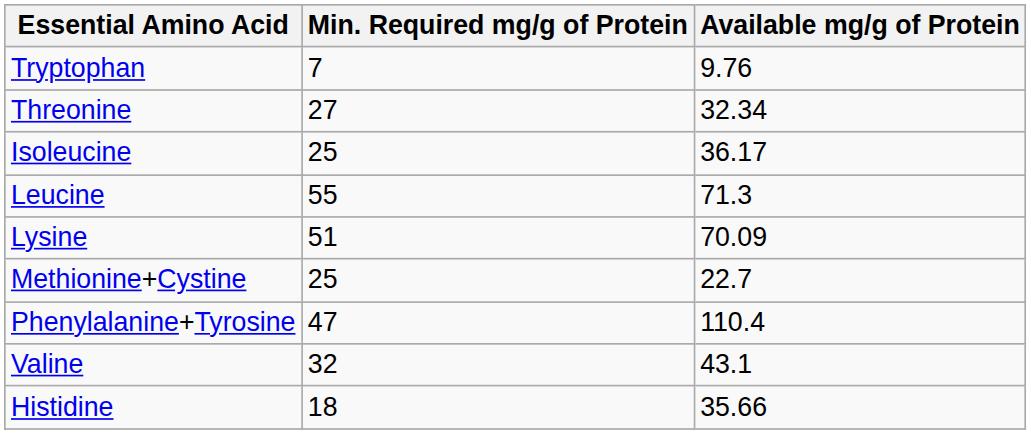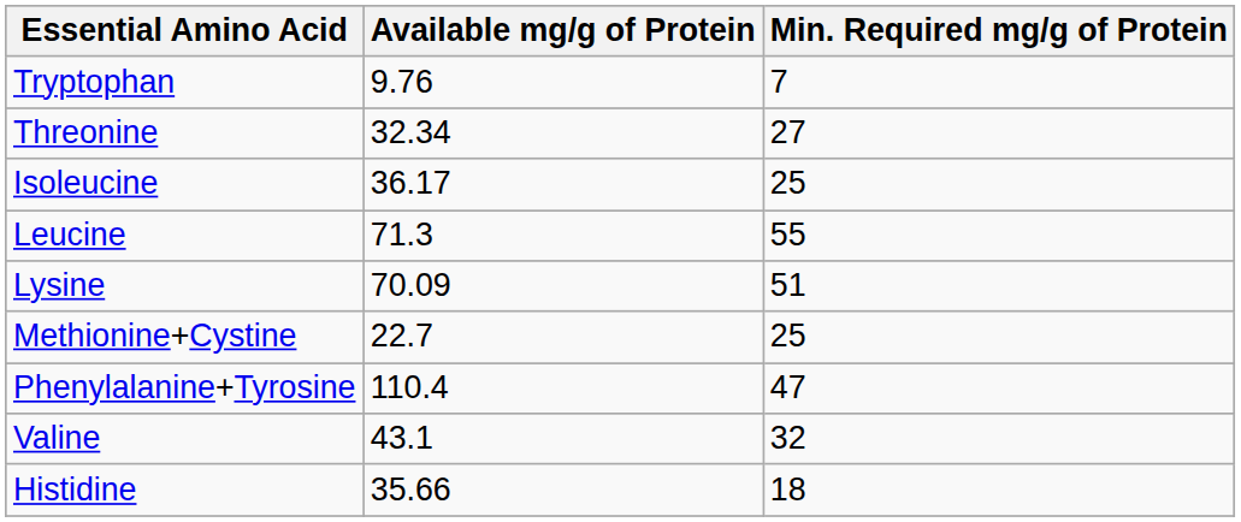columns swapped: Available mg/g of Protein <-> Min. Required mg/g of Protein
